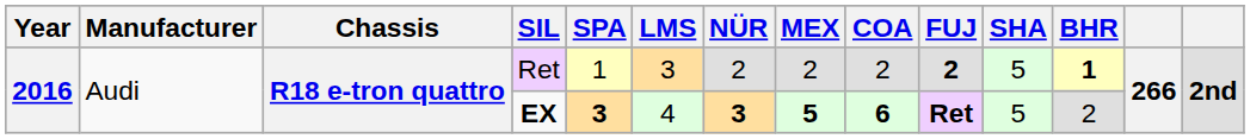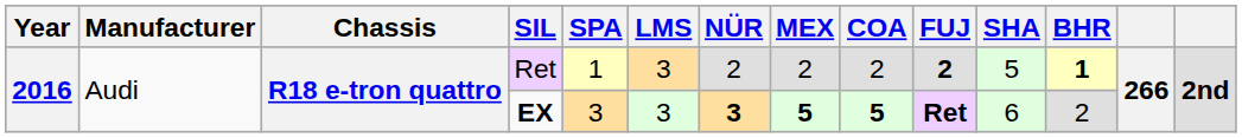EX | SPA: bold -> normal
EX | LMS: 4 -> 3
EX | COA: 6 -> 5
EX | SHA: 5 -> 6
